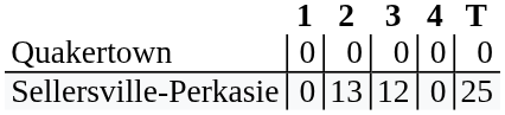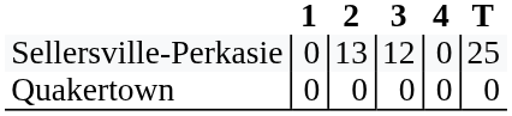rows swapped: Quakertown <-> Sellersville-Perkasie
